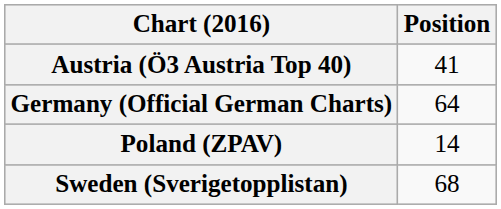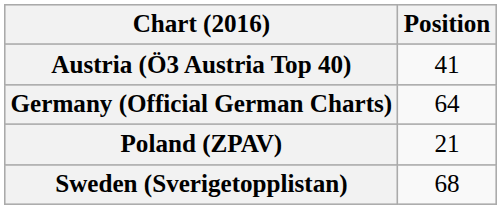Poland (ZPAV) | Position: 14 -> 21
